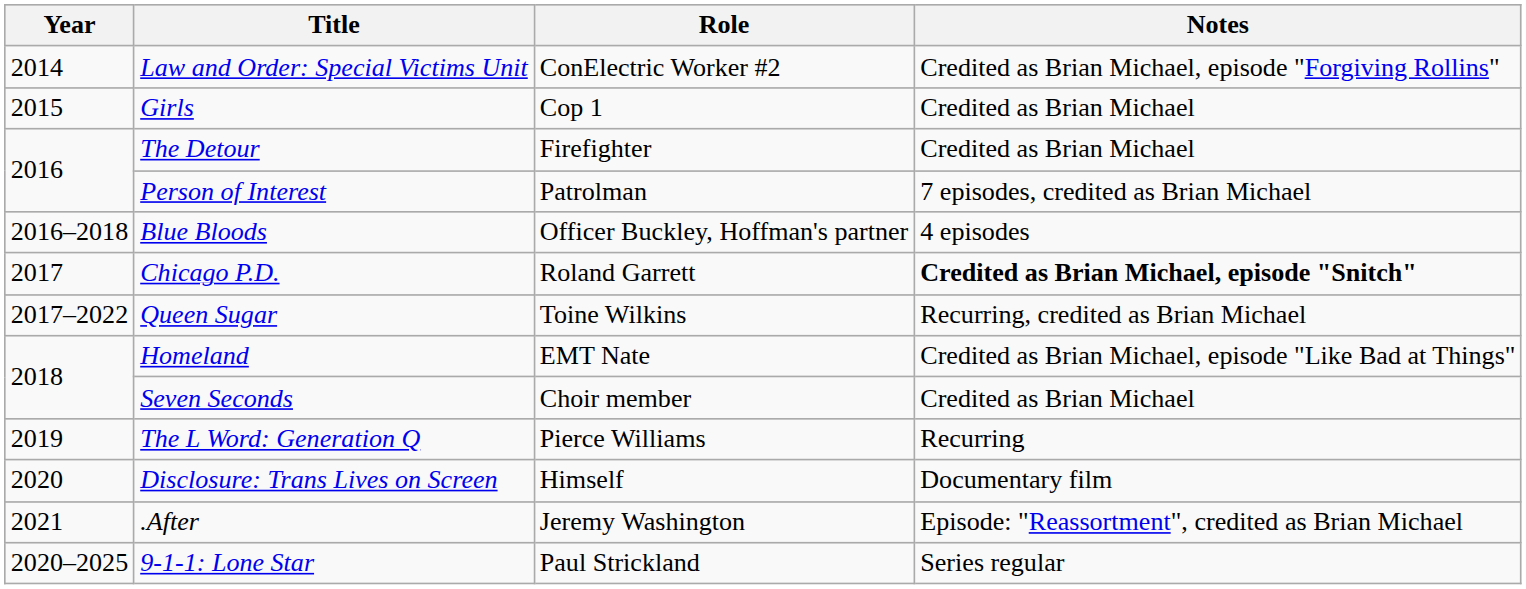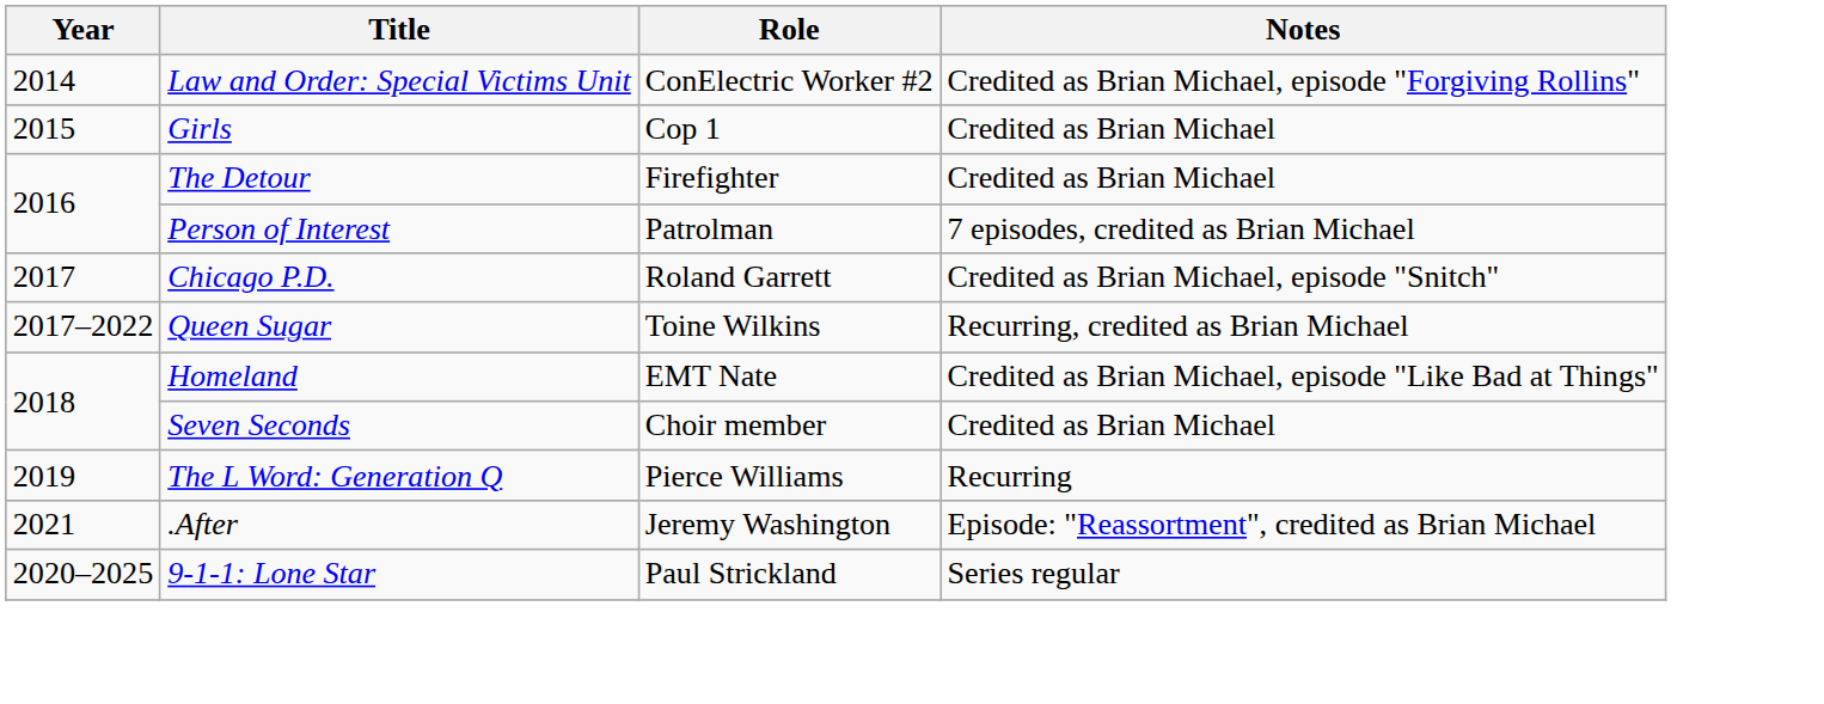- row: 2016–2018 | Blue Bloods | Officer Buckley, Hoffman's partner | 4 episodes
Chicago P.D. | Notes: bold -> normal
- row: 2020 | Disclosure: Trans Lives on Screen | Himself | Documentary film
